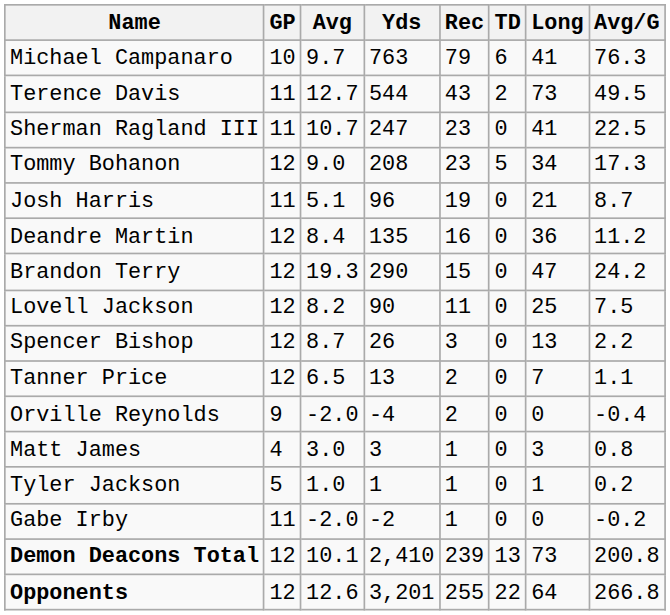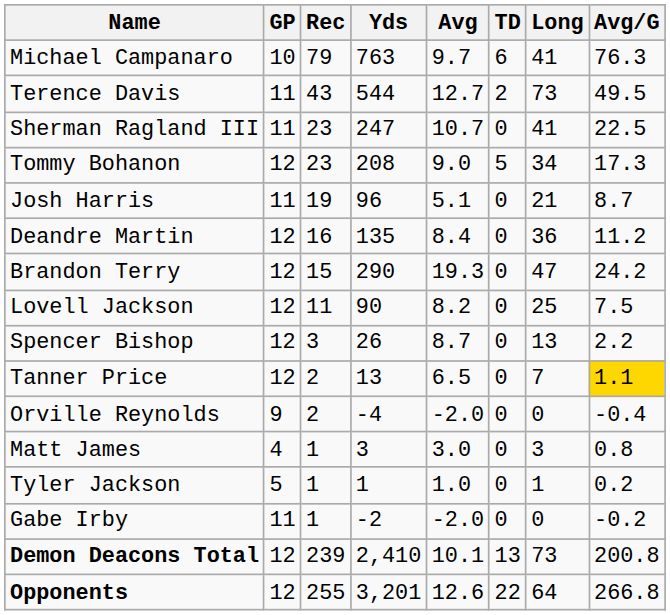columns swapped: Rec <-> Avg
Tanner Price | Avg/G: no background -> gold background
